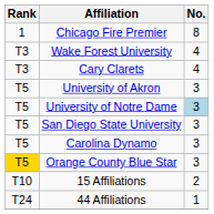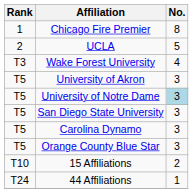+ row: 2 | UCLA | 5
- row: T3 | Cary Clarets | 4
Orange County Blue Star | Rank: gold background -> no background
